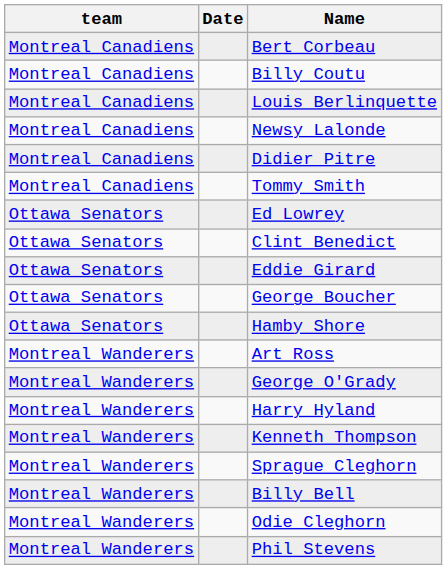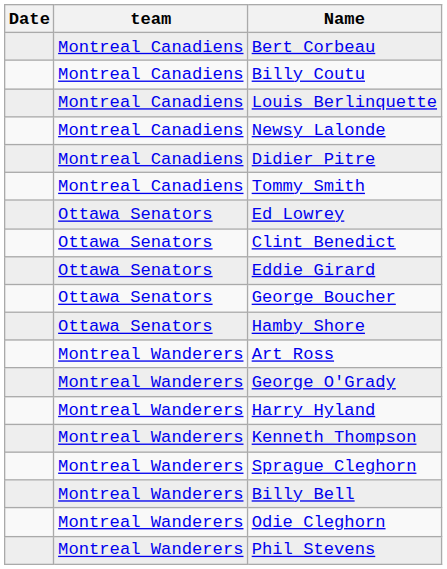columns swapped: Date <-> team
